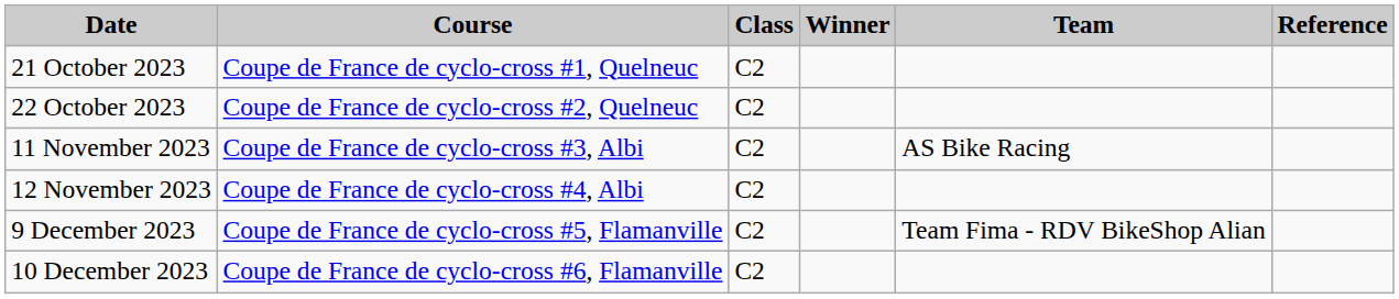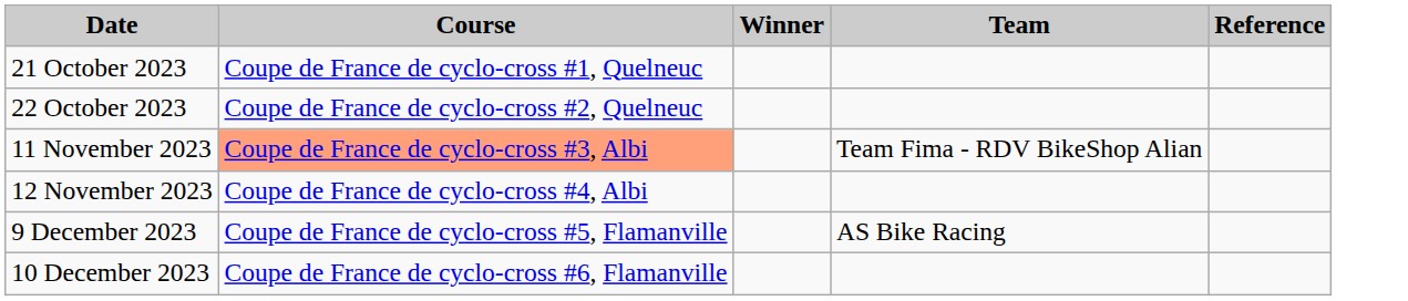- column: Class | C2 | C2 | C2 | C2 | C2 | C2
11 November 2023 | Course: no background -> lightsalmon background
11 November 2023 | Team: AS Bike Racing -> Team Fima - RDV BikeShop Alian
9 December 2023 | Team: Team Fima - RDV BikeShop Alian -> AS Bike Racing
